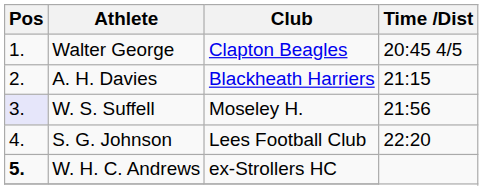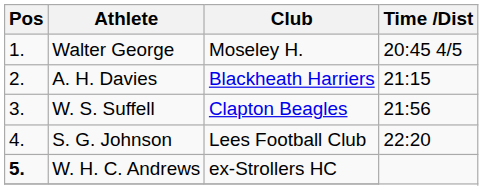Walter George | Club: Clapton Beagles -> Moseley H.
W. S. Suffell | Pos: lavender background -> no background
W. S. Suffell | Club: Moseley H. -> Clapton Beagles
